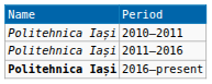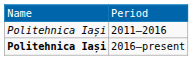- row: Politehnica Iași | 2010–2011
